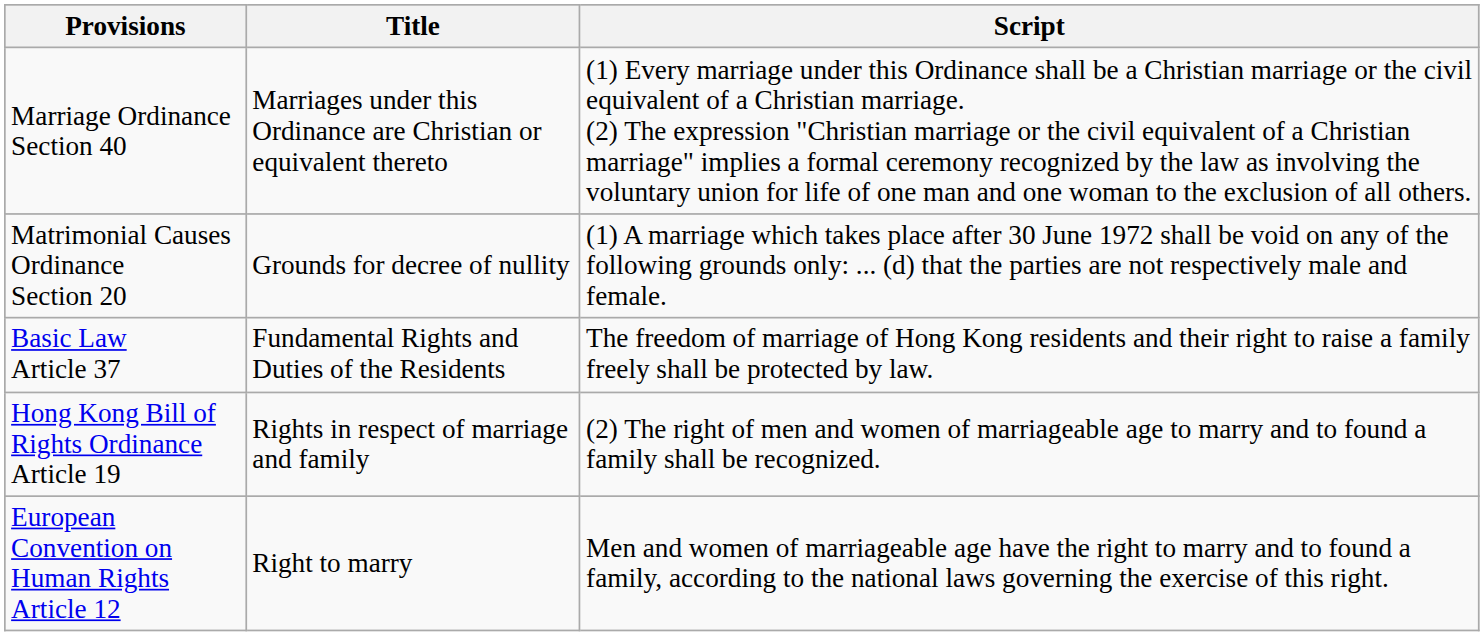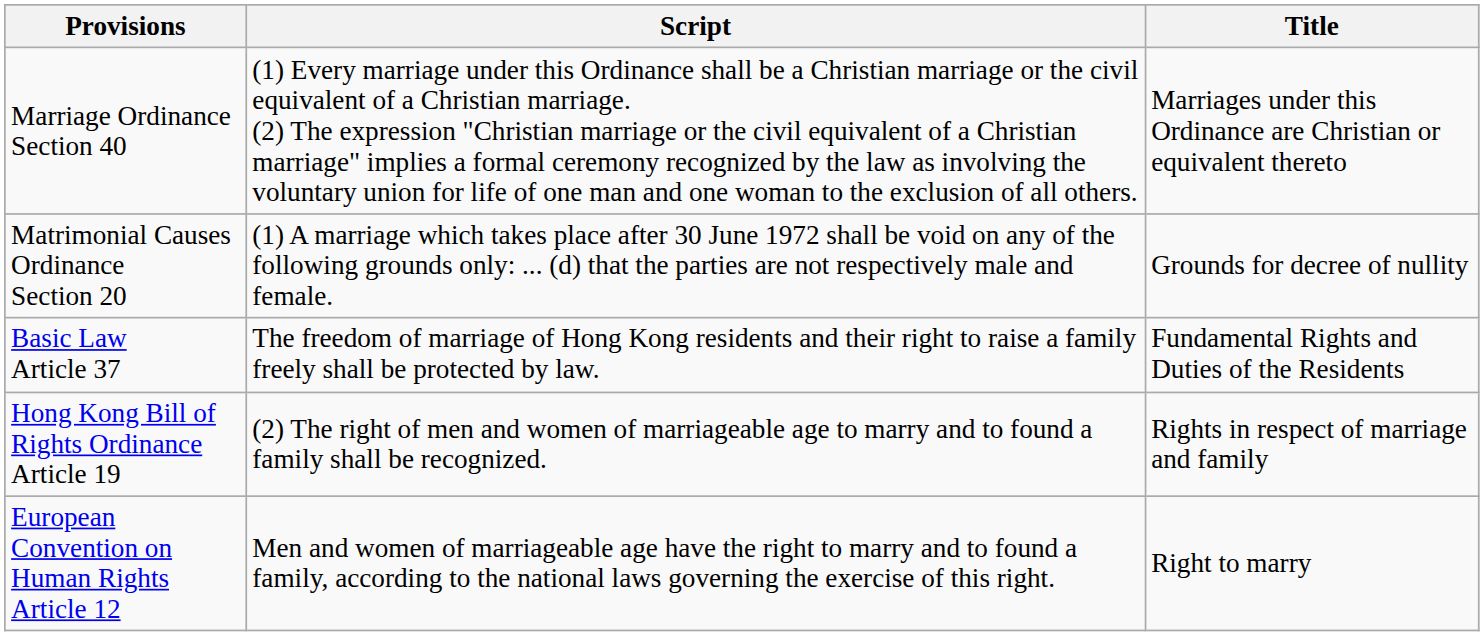columns swapped: Title <-> Script
